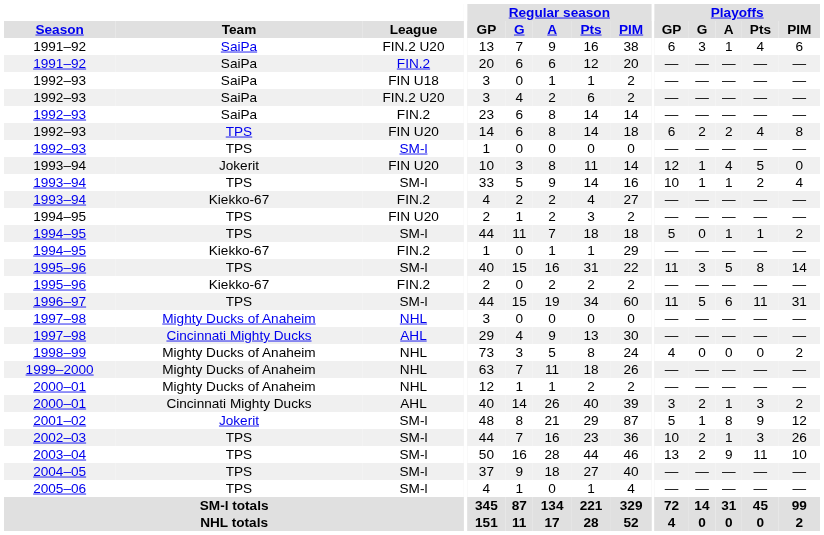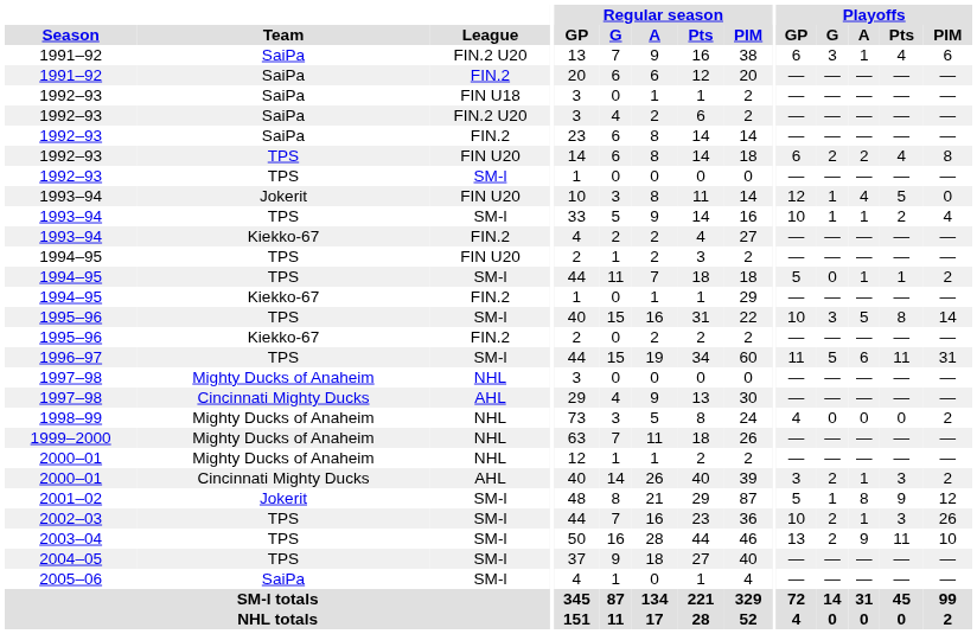1995–96 / SM-l | Playoffs / GP: 11 -> 10
2005–06 | Team: TPS -> SaiPa
